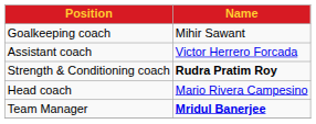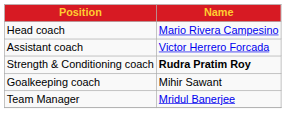rows swapped: Head coach <-> Goalkeeping coach
Team Manager | Name: bold -> normal
